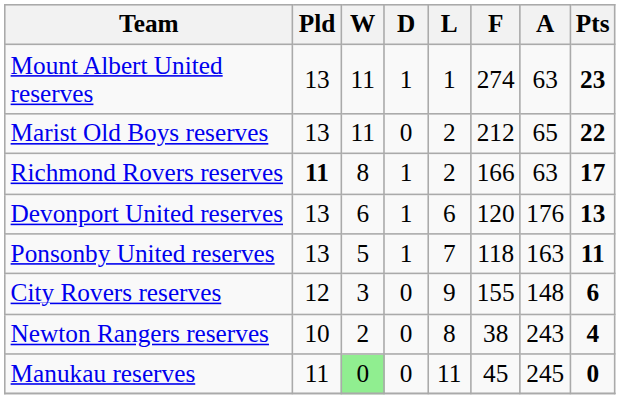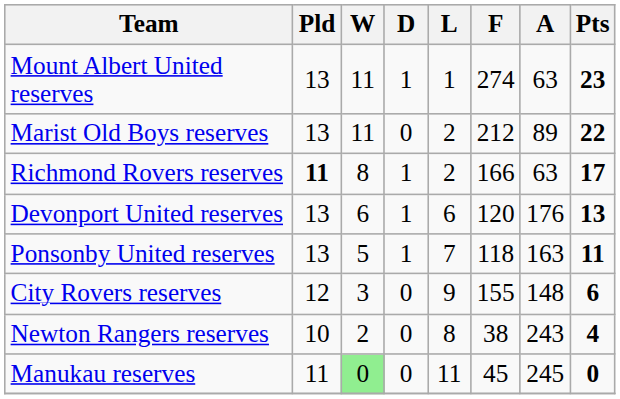Marist Old Boys reserves | A: 65 -> 89
